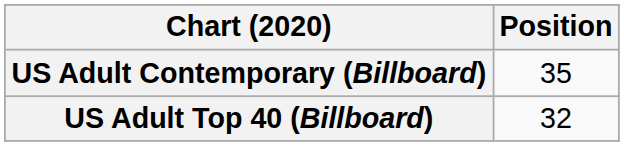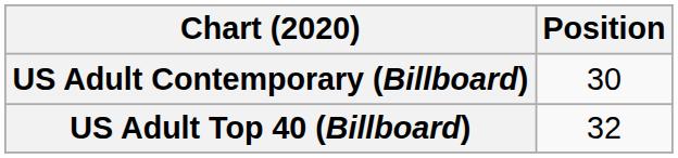US Adult Contemporary (Billboard) | Position: 35 -> 30
